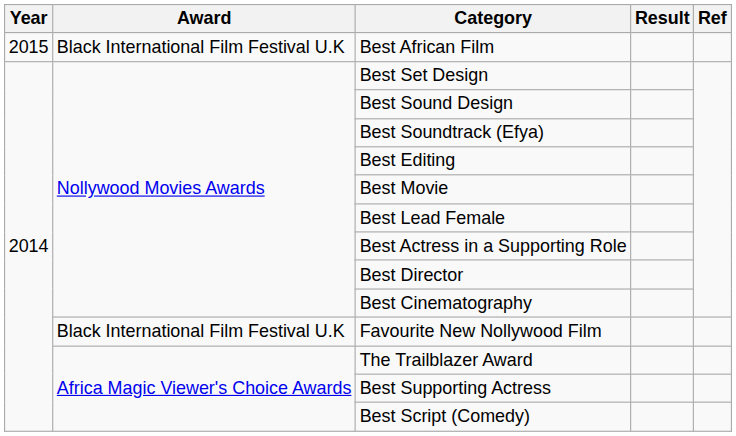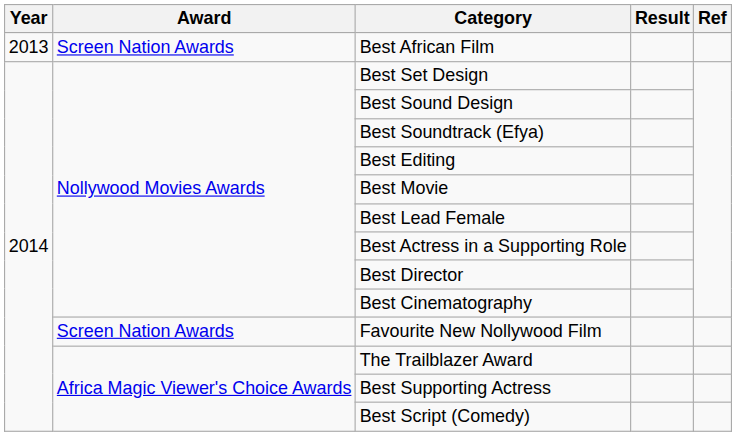Best African Film | Year: 2015 -> 2013
Best African Film | Award: Black International Film Festival U.K -> Screen Nation Awards
Favourite New Nollywood Film | Award: Black International Film Festival U.K -> Screen Nation Awards
